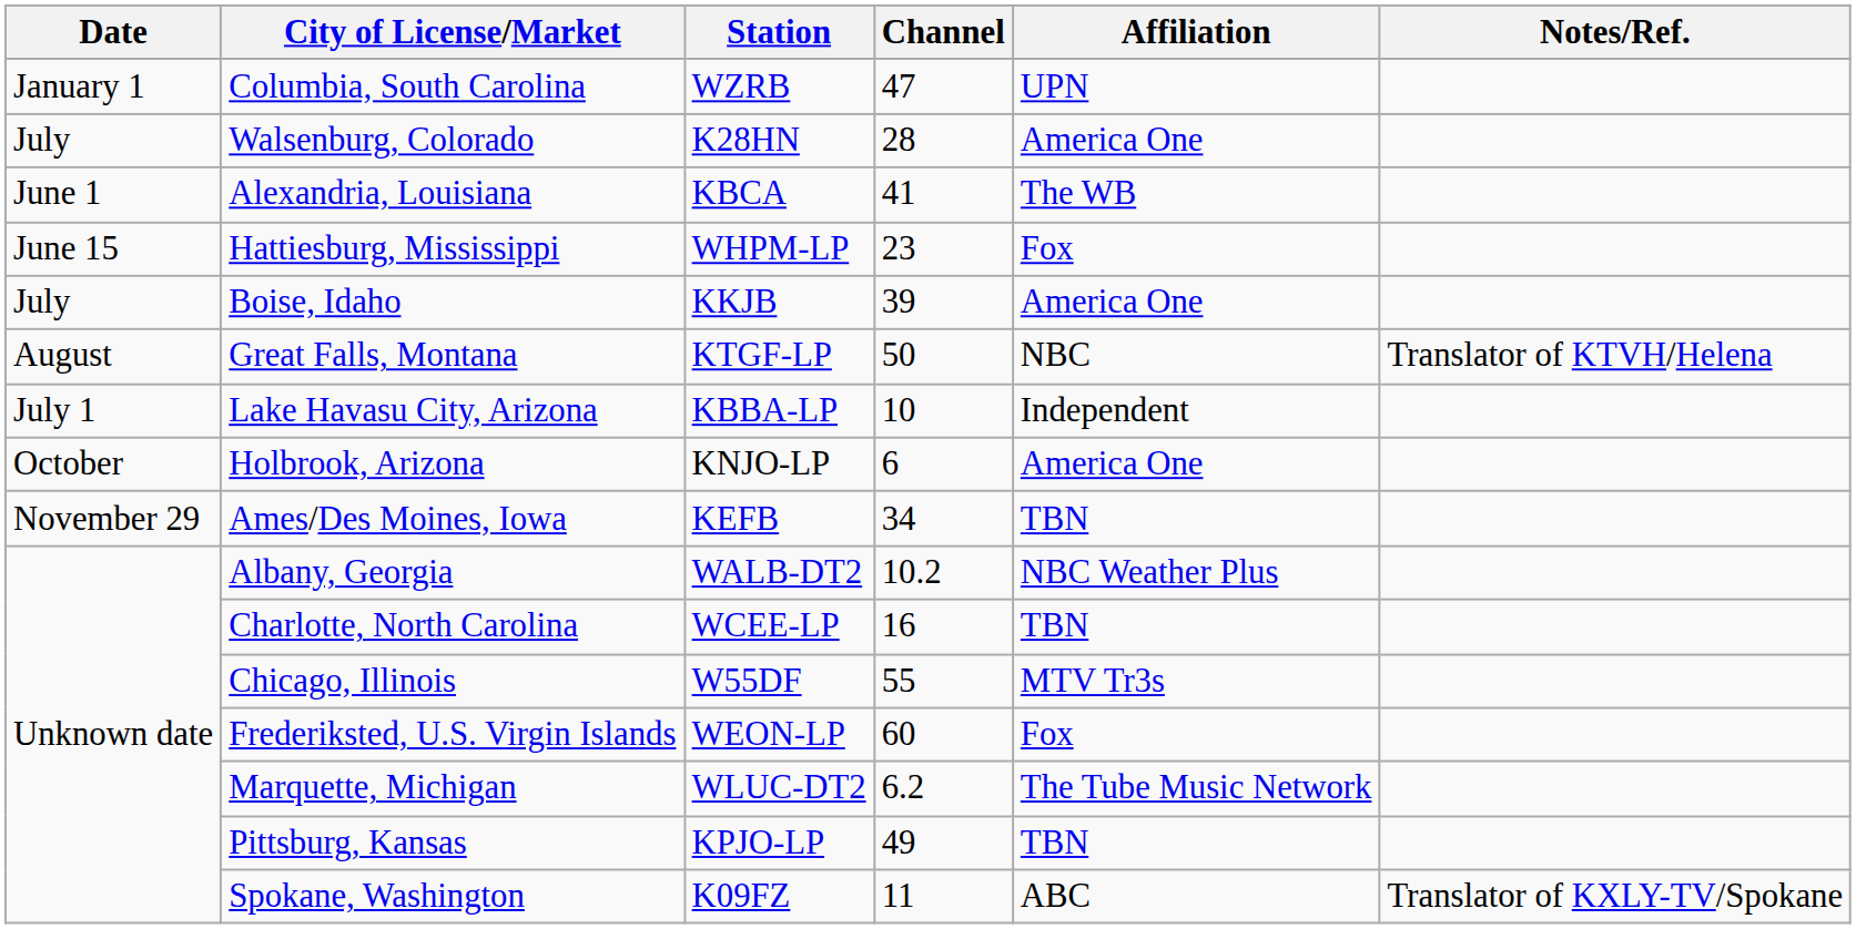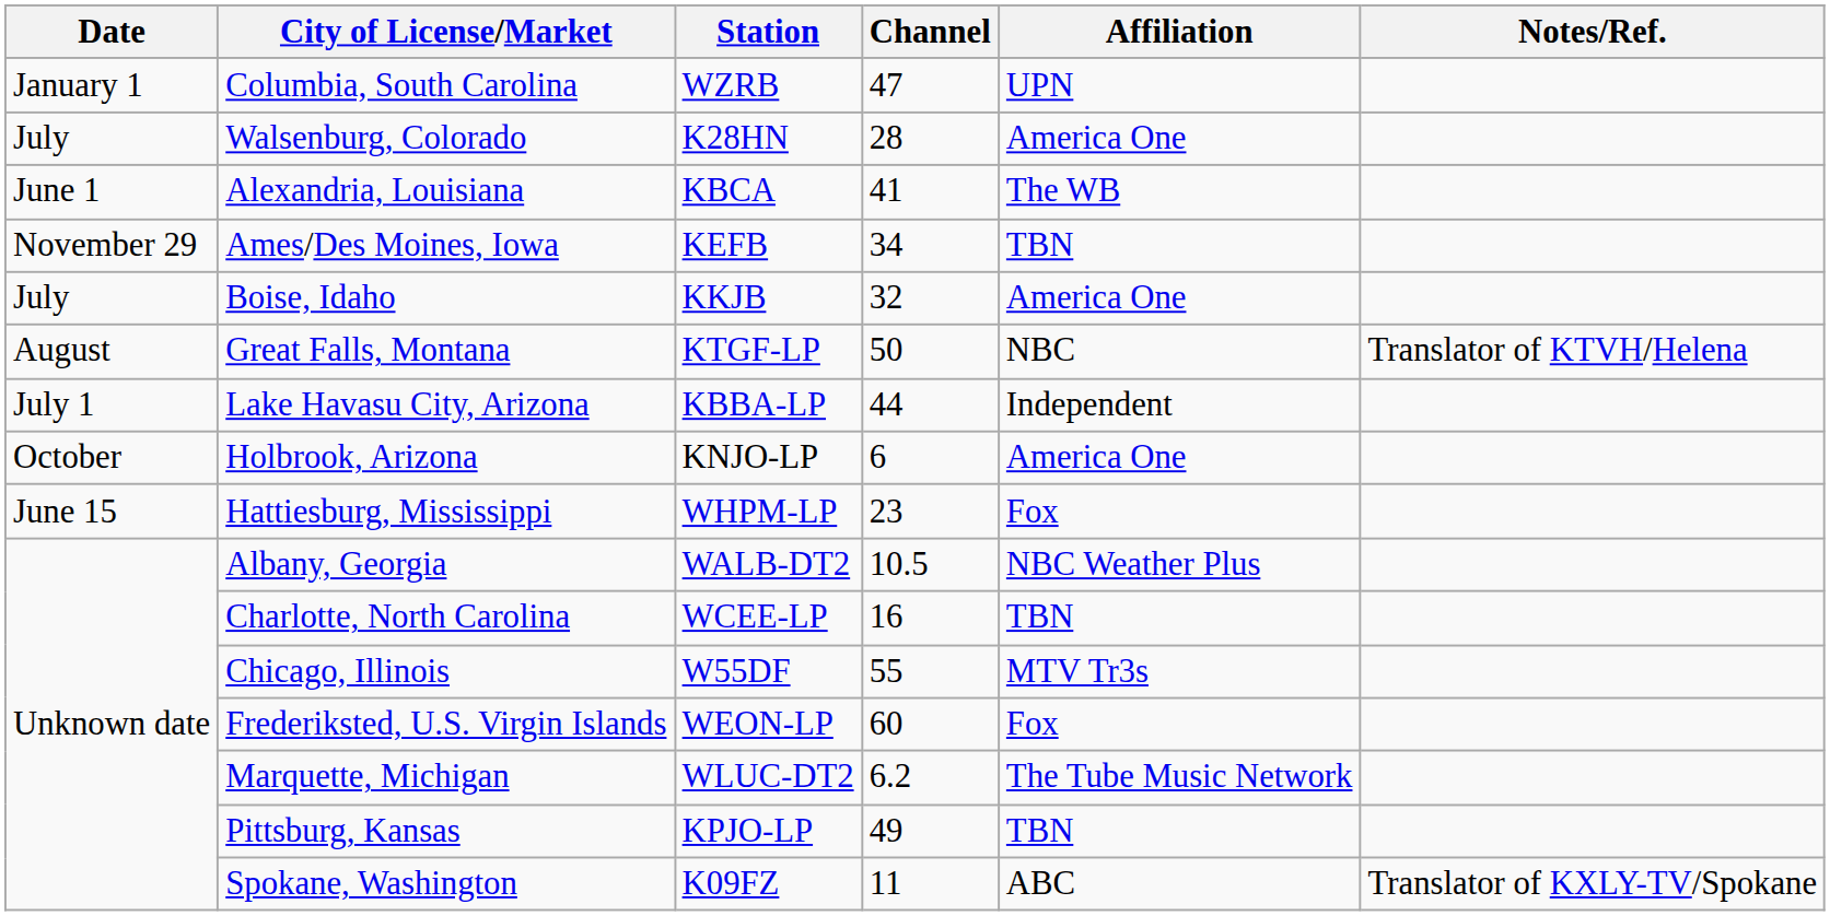rows swapped: Hattiesburg, Mississippi <-> Ames/Des Moines, Iowa
Boise, Idaho | Channel: 39 -> 32
Lake Havasu City, Arizona | Channel: 10 -> 44
Albany, Georgia | Channel: 10.2 -> 10.5
